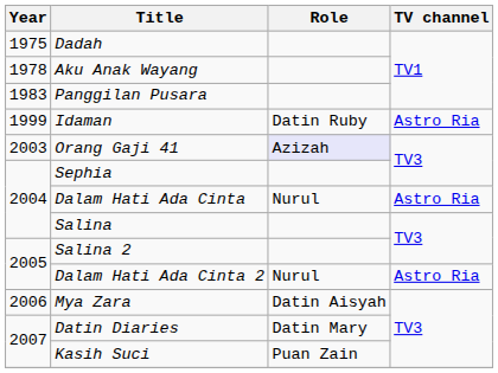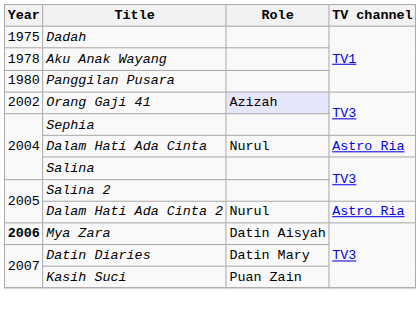Panggilan Pusara | Year: 1983 -> 1980
- row: 1999 | Idaman | Datin Ruby | Astro Ria
Orang Gaji 41 | Year: 2003 -> 2002
Mya Zara | Year: normal -> bold
